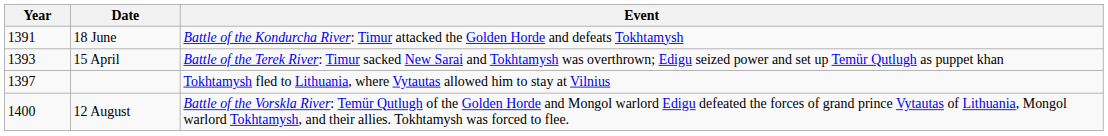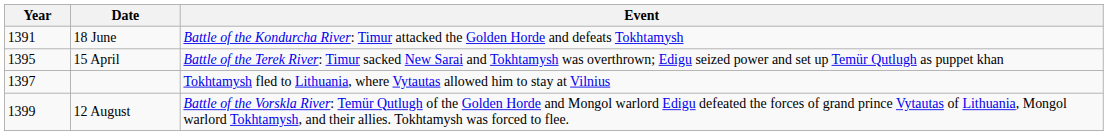15 April | Year: 1393 -> 1395
12 August | Year: 1400 -> 1399
